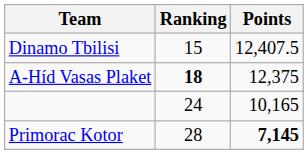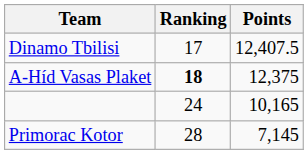Dinamo Tbilisi | Ranking: 15 -> 17
Primorac Kotor | Points: bold -> normal
